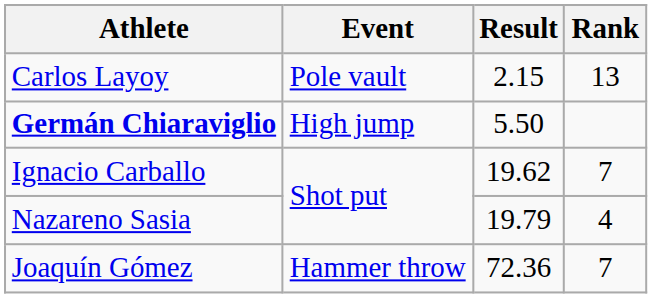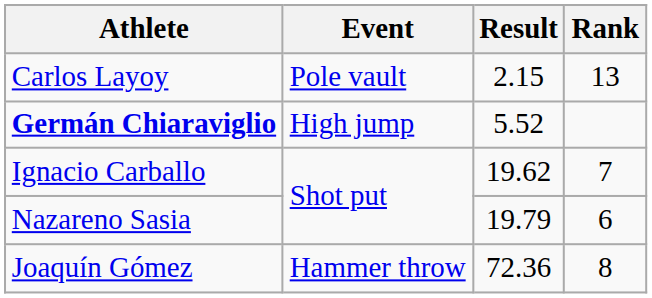Germán Chiaraviglio | Result: 5.50 -> 5.52
Nazareno Sasia | Rank: 4 -> 6
Joaquín Gómez | Rank: 7 -> 8
